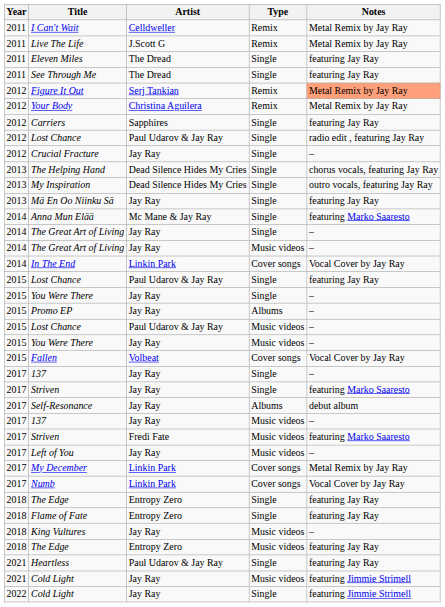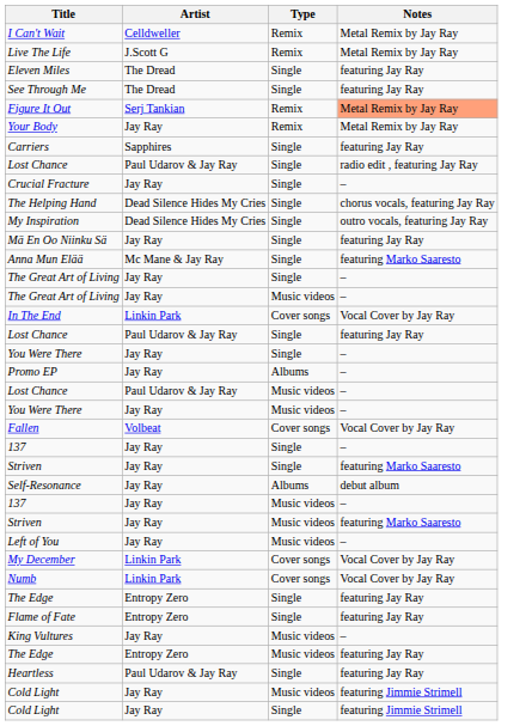- column: Year | 2011 | 2011 | 2011 | 2011 | 2012 | 2012 | 2012 | 2012 | 2012 | 2013 | 2013 | 2013 | 2014 | 2014 | 2014 | 2014 | 2015 | 2015 | 2015 | 2015 | 2015 | 2015 | 2017 | 2017 | 2017 | 2017 | 2017 | 2017 | 2017 | 2017 | 2018 | 2018 | 2018 | 2018 | 2021 | 2021 | 2022
Your Body | Artist: Christina Aguilera -> Jay Ray
Striven / Music videos | Artist: Fredi Fate -> Jay Ray
My December | Notes: Metal Remix by Jay Ray -> Vocal Cover by Jay Ray
